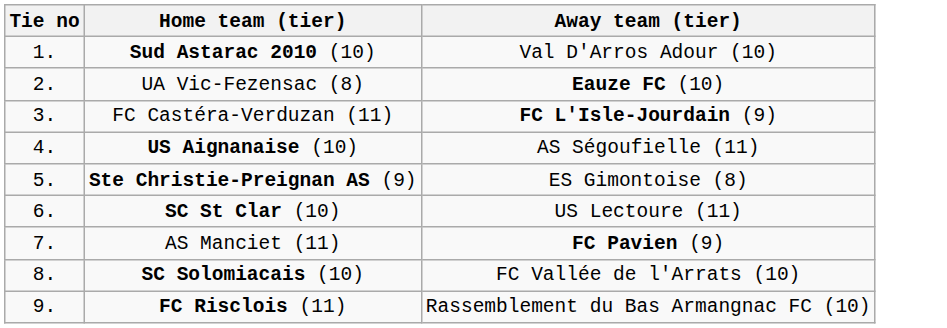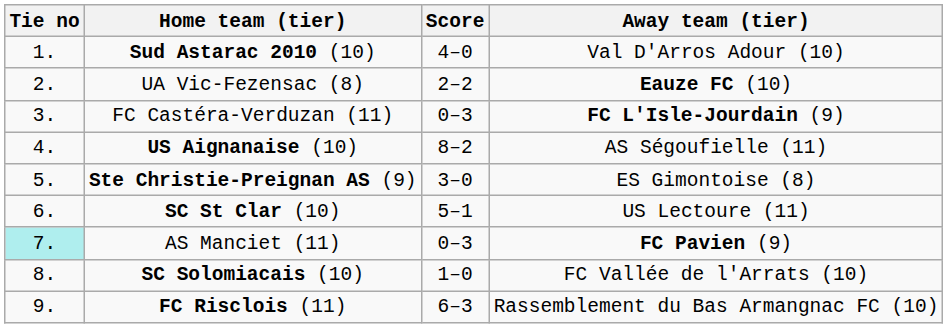+ column: Score | 4–0 | 2–2 | 0–3 | 8–2 | 3–0 | 5–1 | 0–3 | 1–0 | 6–3
AS Manciet (11) | Tie no: no background -> paleturquoise background
